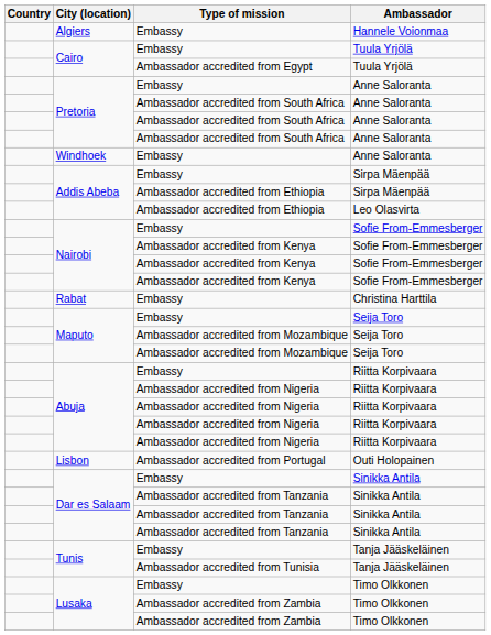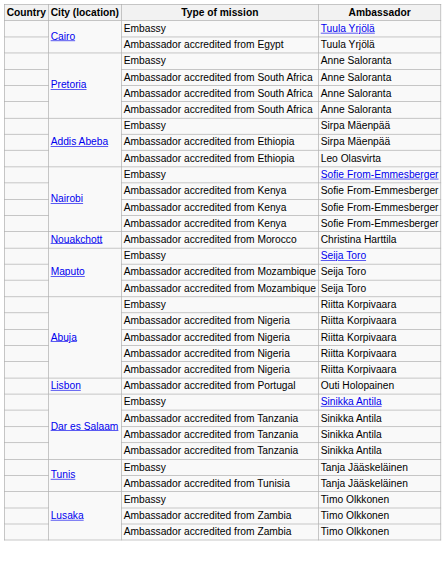- row: Algiers | Embassy | Hannele Voionmaa
- row: Windhoek | Embassy | Anne Saloranta
- row: Rabat | Embassy | Christina Harttila
+ row: Nouakchott | Ambassador accredited from Morocco | Christina Harttila
